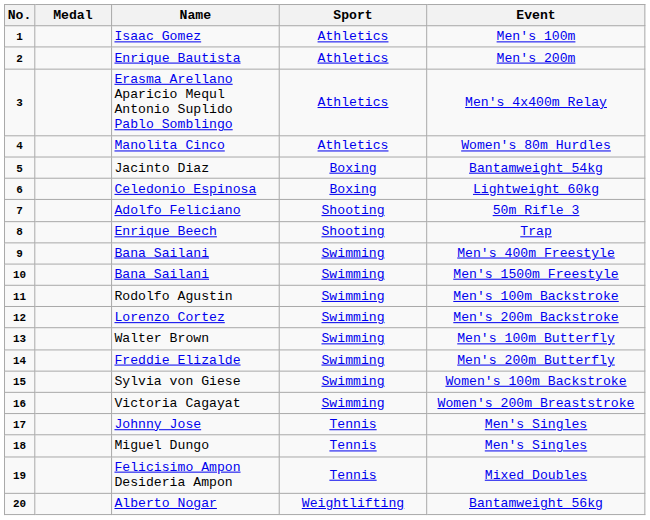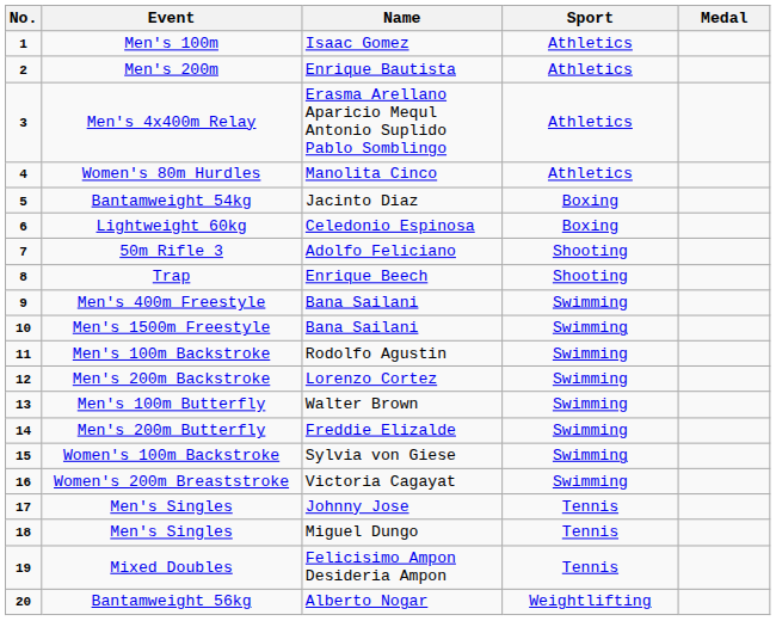columns swapped: Medal <-> Event
